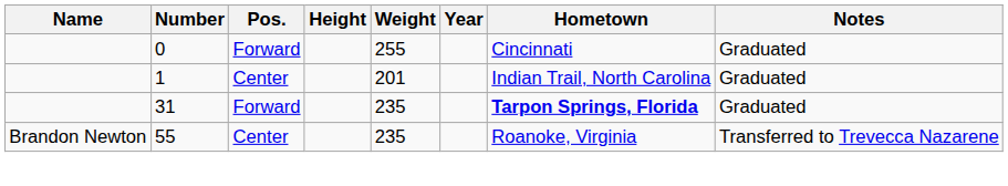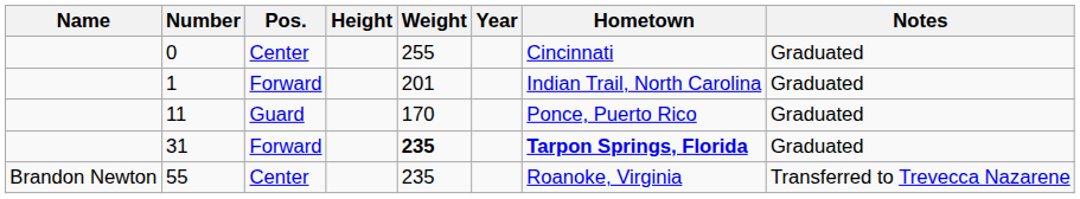0 | Pos.: Forward -> Center
1 | Pos.: Center -> Forward
+ row: 11 | Guard | 170 | Ponce, Puerto Rico | Graduated
31 | Weight: normal -> bold
